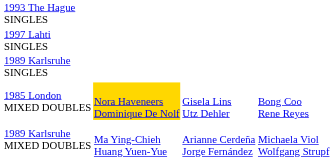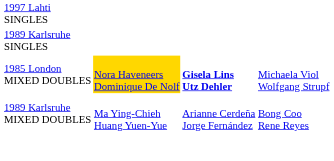- row: 1993 The Hague SINGLES
1985 London MIXED DOUBLES | column 3: normal -> bold
1985 London MIXED DOUBLES | column 4: Bong Coo Rene Reyes -> Michaela Viol Wolfgang Strupf
1989 Karlsruhe MIXED DOUBLES | column 4: Michaela Viol Wolfgang Strupf -> Bong Coo Rene Reyes
